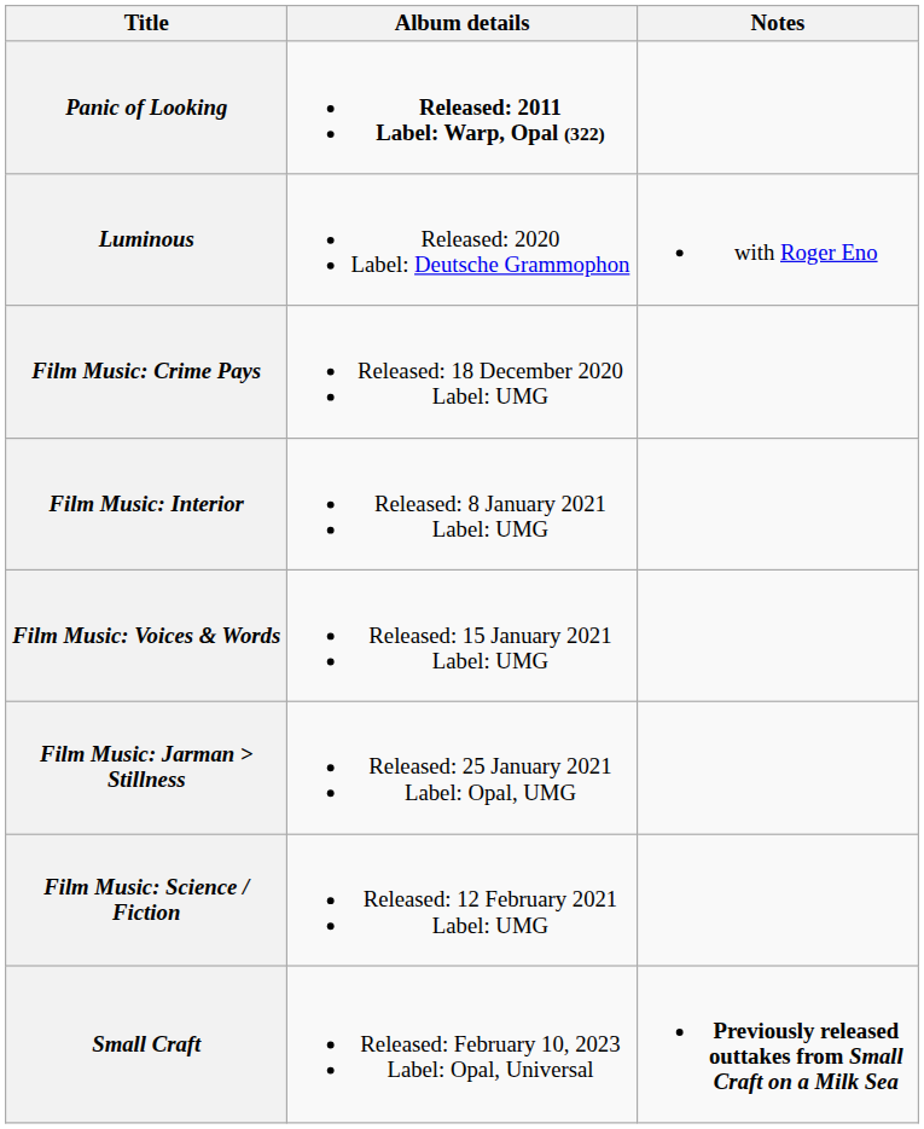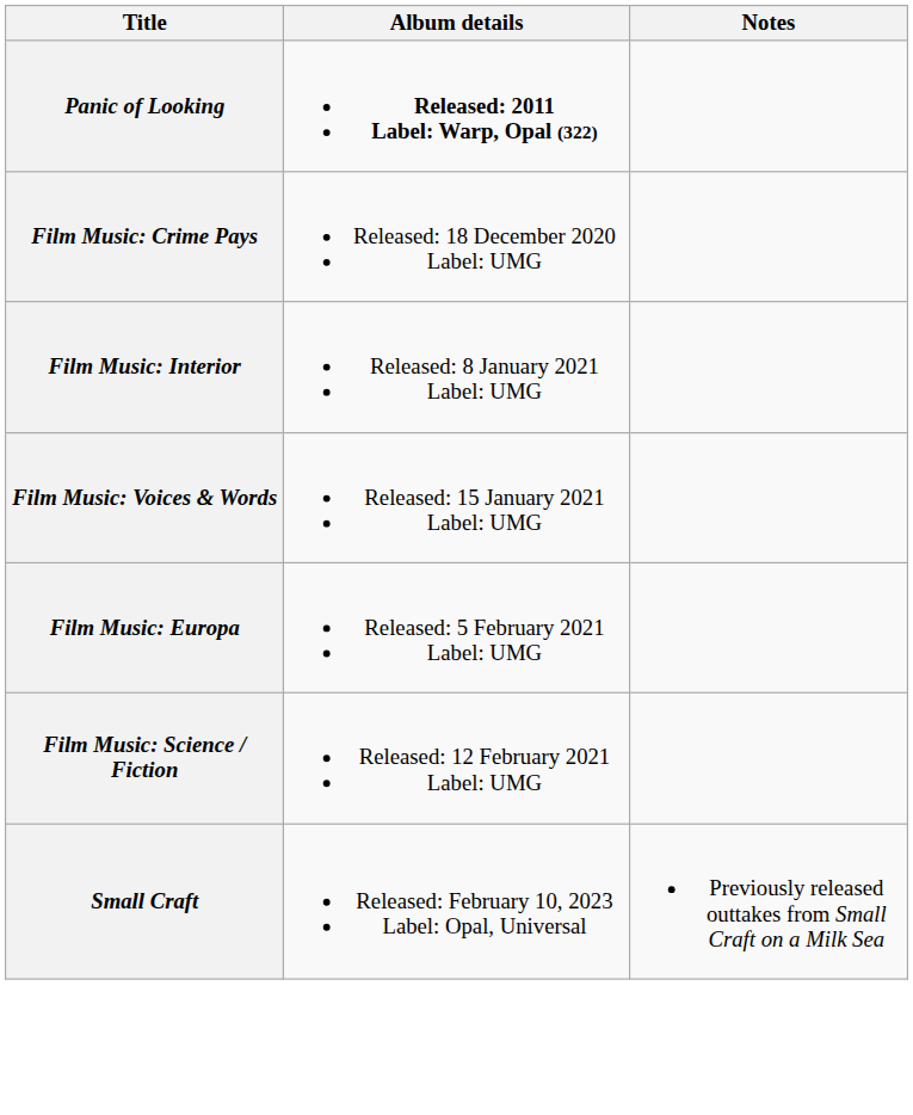- row: Luminous | Released: 2020 Label: Deutsche Grammophon | with Roger Eno
- row: Film Music: Jarman > Stillness | Released: 25 January 2021 Label: Opal, UMG
+ row: Film Music: Europa | Released: 5 February 2021 Label: UMG
Small Craft | Notes: bold -> normal
